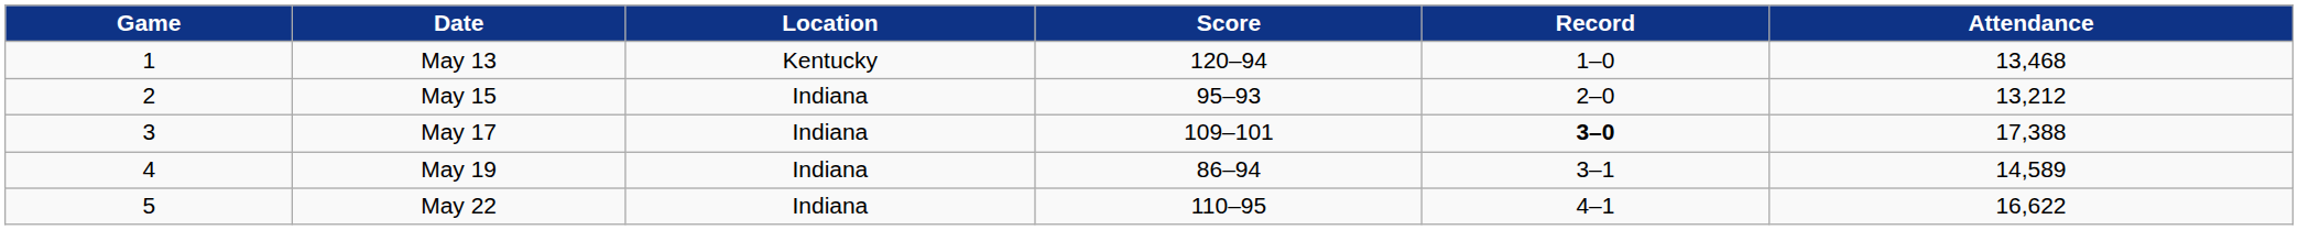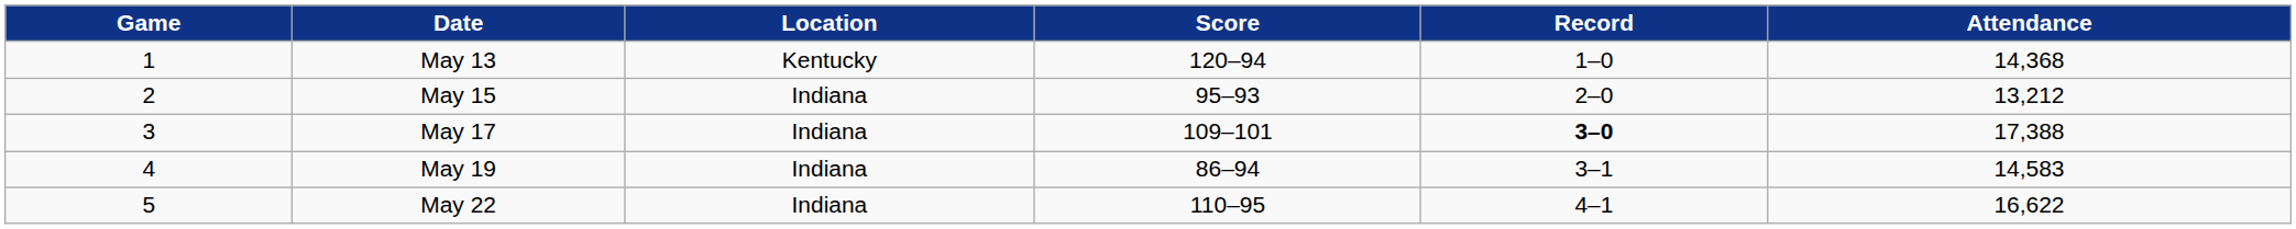May 13 | Attendance: 13,468 -> 14,368
May 19 | Attendance: 14,589 -> 14,583
